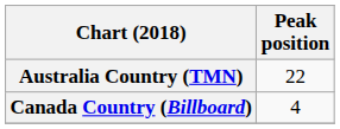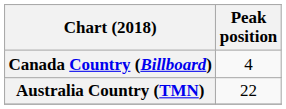rows swapped: Australia Country (TMN) <-> Canada Country (Billboard)
